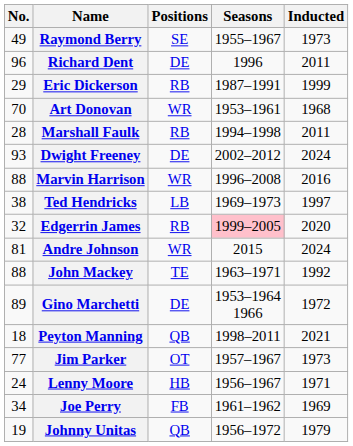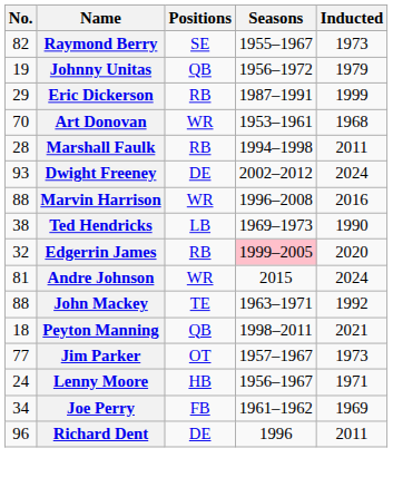Raymond Berry | No.: 49 -> 82
rows swapped: Richard Dent <-> Johnny Unitas
Ted Hendricks | Inducted: 1997 -> 1990
- row: 89 | Gino Marchetti | DE | 1953–1964 1966 | 1972
